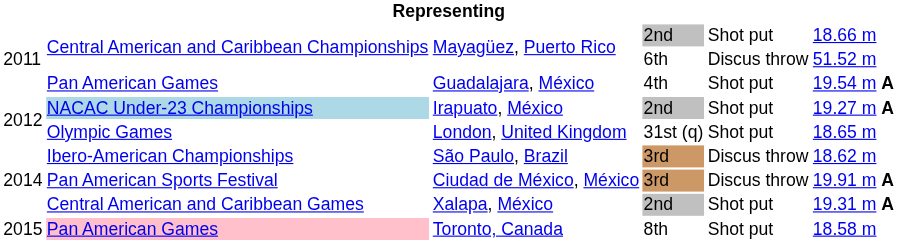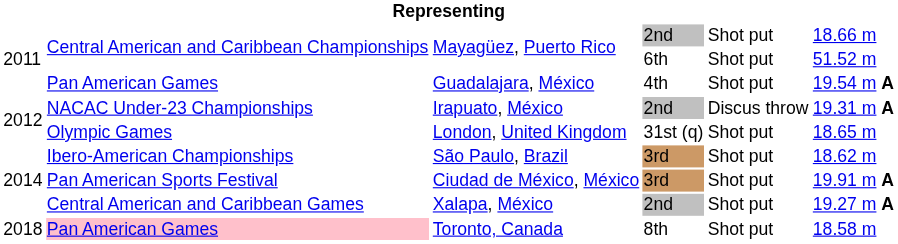Mayagüez, Puerto Rico / 6th | column 5: Discus throw -> Shot put
Irapuato, México | column 2: lightblue background -> no background
Irapuato, México | column 5: Shot put -> Discus throw
Irapuato, México | column 6: 19.27 m A -> 19.31 m A
São Paulo, Brazil | column 5: Discus throw -> Shot put
Ciudad de México, México | column 5: Discus throw -> Shot put
Xalapa, México | column 6: 19.31 m A -> 19.27 m A
Toronto, Canada | column 1: 2015 -> 2018
